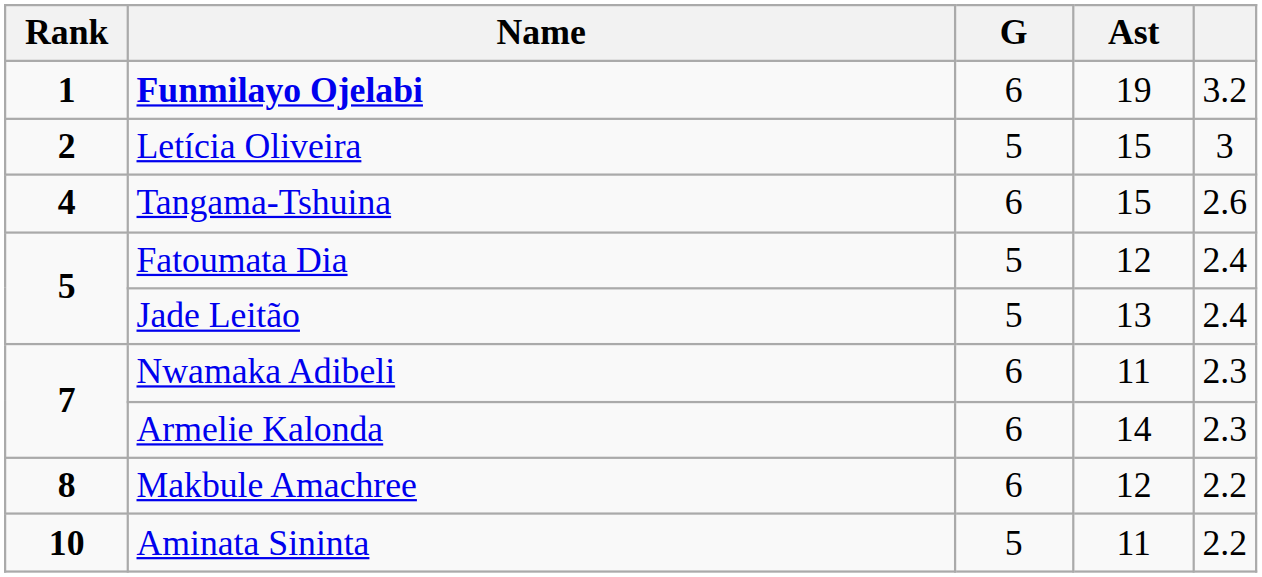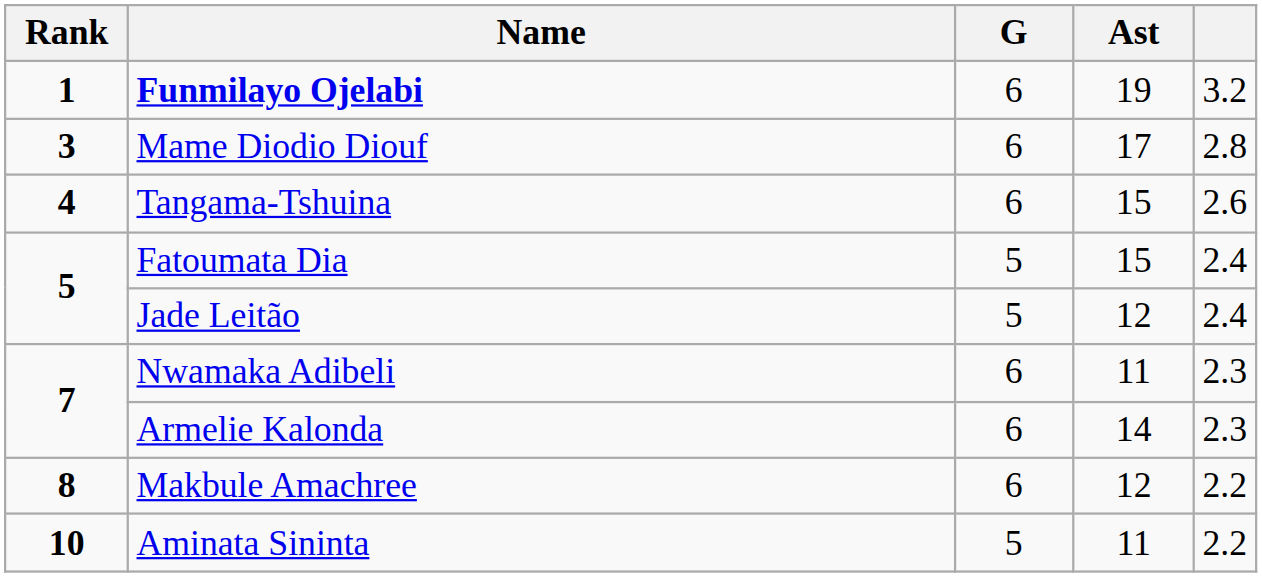- row: 2 | Letícia Oliveira | 5 | 15 | 3
+ row: 3 | Mame Diodio Diouf | 6 | 17 | 2.8
Fatoumata Dia | Ast: 12 -> 15
Jade Leitão | Ast: 13 -> 12
